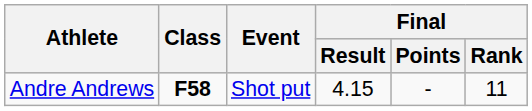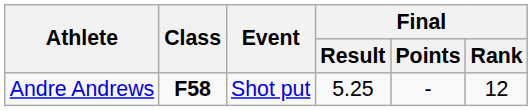Andre Andrews | Final / Result: 4.15 -> 5.25
Andre Andrews | Final / Rank: 11 -> 12
